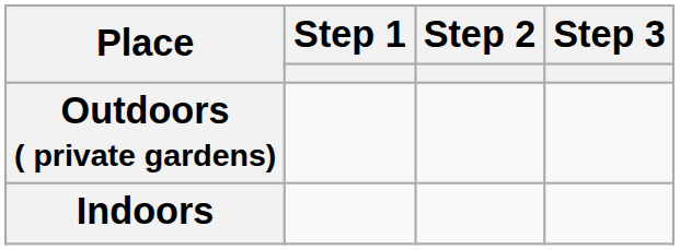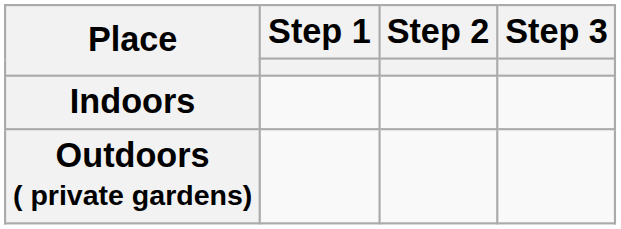rows swapped: Indoors <-> Outdoors ( private gardens)
